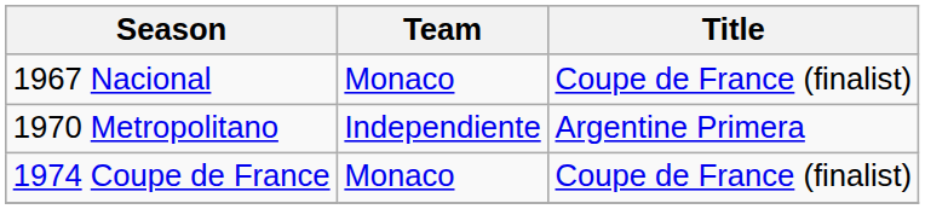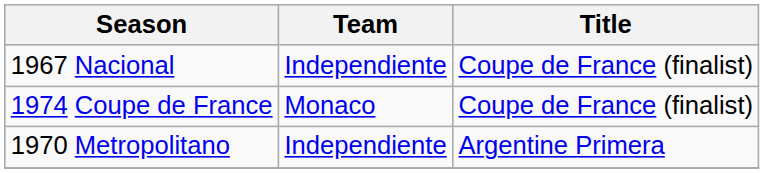1967 Nacional | Team: Monaco -> Independiente
rows swapped: 1970 Metropolitano <-> 1974 Coupe de France
